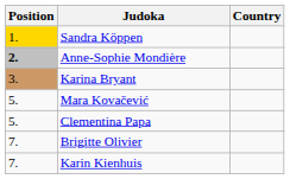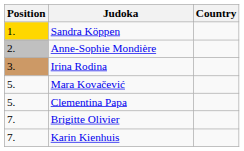Anne-Sophie Mondière | Position: bold -> normal
- row: 3. | Karina Bryant
+ row: 3. | Irina Rodina
